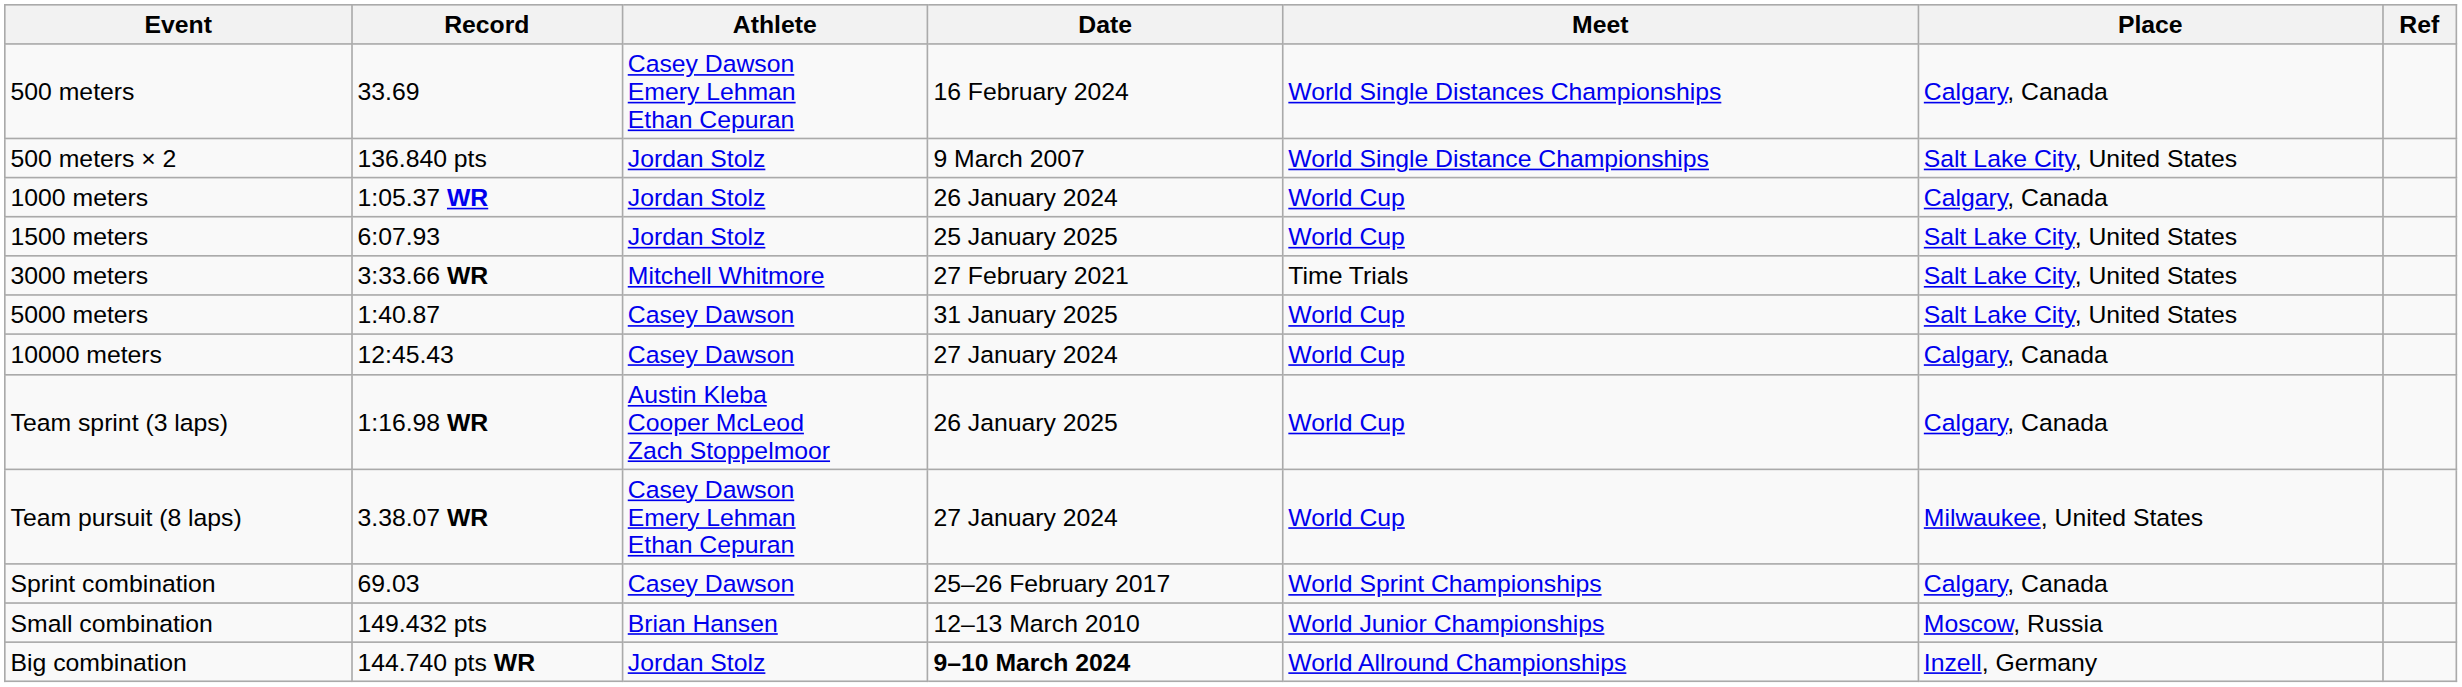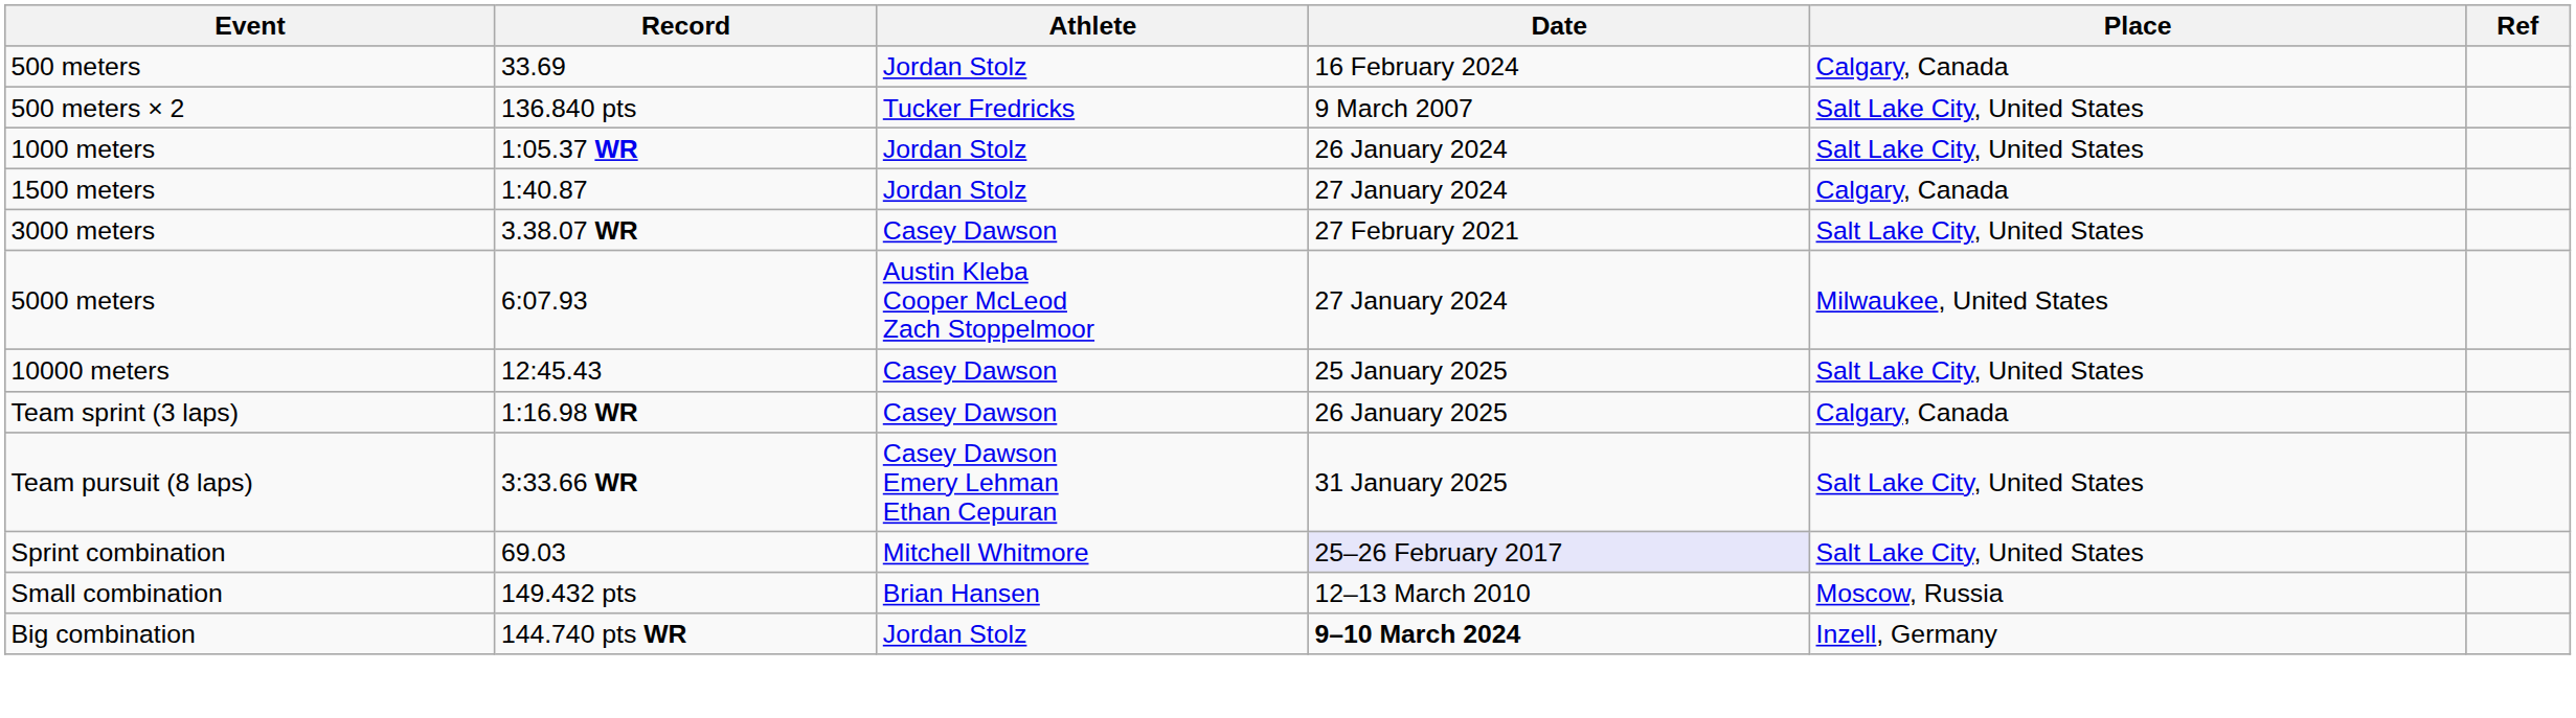- column: Meet | World Single Distances Championships | World Single Distance Championships | World Cup | World Cup | Time Trials | World Cup | World Cup | World Cup | World Cup | World Sprint Championships | World Junior Championships | World Allround Championships
500 meters | Athlete: Casey Dawson Emery Lehman Ethan Cepuran -> Jordan Stolz
500 meters × 2 | Athlete: Jordan Stolz -> Tucker Fredricks
1000 meters | Place: Calgary, Canada -> Salt Lake City, United States
1500 meters | Record: 6:07.93 -> 1:40.87
1500 meters | Date: 25 January 2025 -> 27 January 2024
1500 meters | Place: Salt Lake City, United States -> Calgary, Canada
3000 meters | Record: 3:33.66 WR -> 3.38.07 WR
3000 meters | Athlete: Mitchell Whitmore -> Casey Dawson
5000 meters | Record: 1:40.87 -> 6:07.93
5000 meters | Athlete: Casey Dawson -> Austin Kleba Cooper McLeod Zach Stoppelmoor
5000 meters | Date: 31 January 2025 -> 27 January 2024
5000 meters | Place: Salt Lake City, United States -> Milwaukee, United States
10000 meters | Date: 27 January 2024 -> 25 January 2025
10000 meters | Place: Calgary, Canada -> Salt Lake City, United States
Team sprint (3 laps) | Athlete: Austin Kleba Cooper McLeod Zach Stoppelmoor -> Casey Dawson
Team pursuit (8 laps) | Record: 3.38.07 WR -> 3:33.66 WR
Team pursuit (8 laps) | Date: 27 January 2024 -> 31 January 2025
Team pursuit (8 laps) | Place: Milwaukee, United States -> Salt Lake City, United States
Sprint combination | Athlete: Casey Dawson -> Mitchell Whitmore
Sprint combination | Date: no background -> lavender background
Sprint combination | Place: Calgary, Canada -> Salt Lake City, United States
